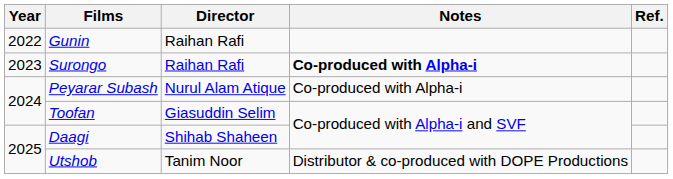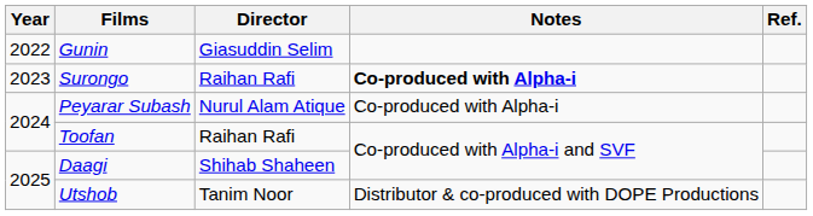Gunin | Director: Raihan Rafi -> Giasuddin Selim
Toofan | Director: Giasuddin Selim -> Raihan Rafi
